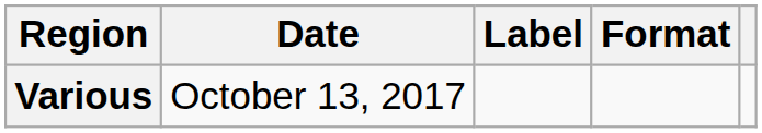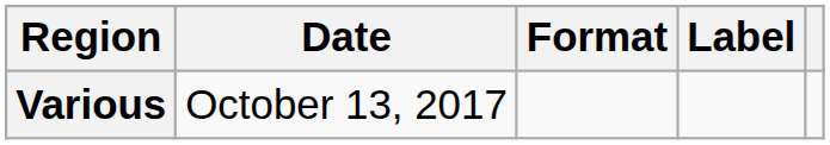columns swapped: Format <-> Label
